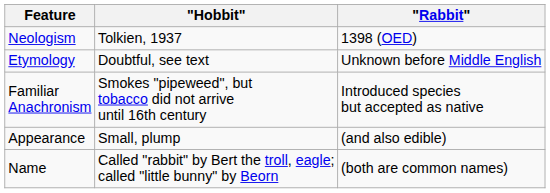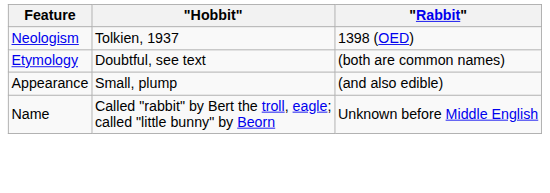Etymology | "Rabbit": Unknown before Middle English -> (both are common names)
- row: Familiar Anachronism | Smokes "pipeweed", but tobacco did not arrive until 16th century | Introduced species but accepted as native
Name | "Rabbit": (both are common names) -> Unknown before Middle English
